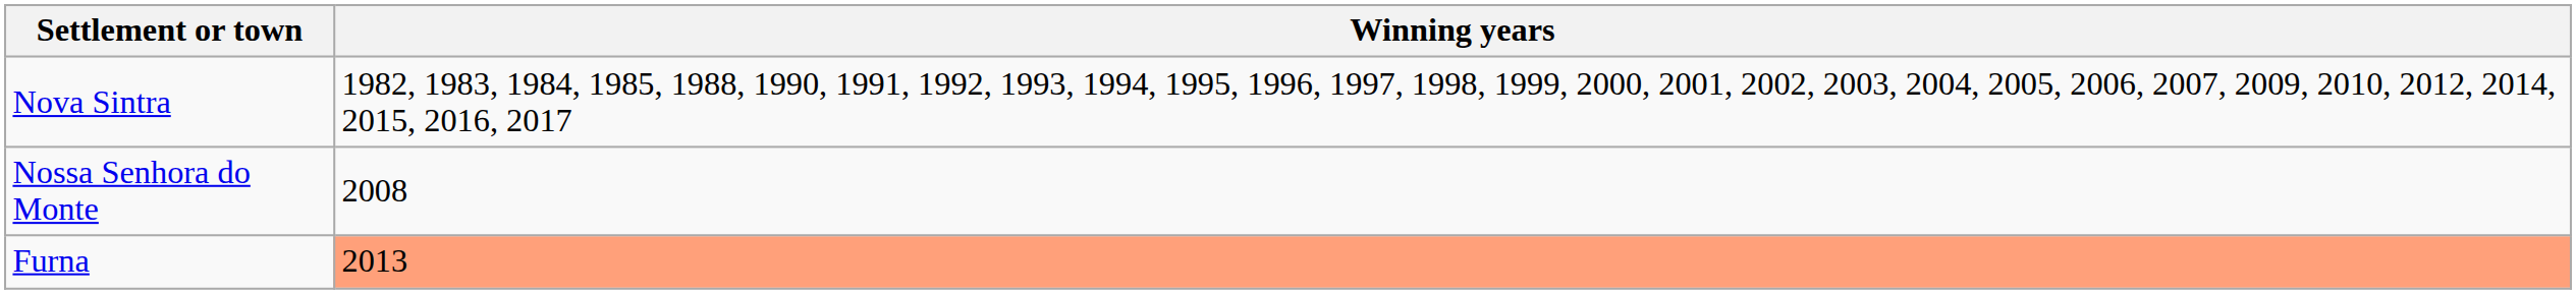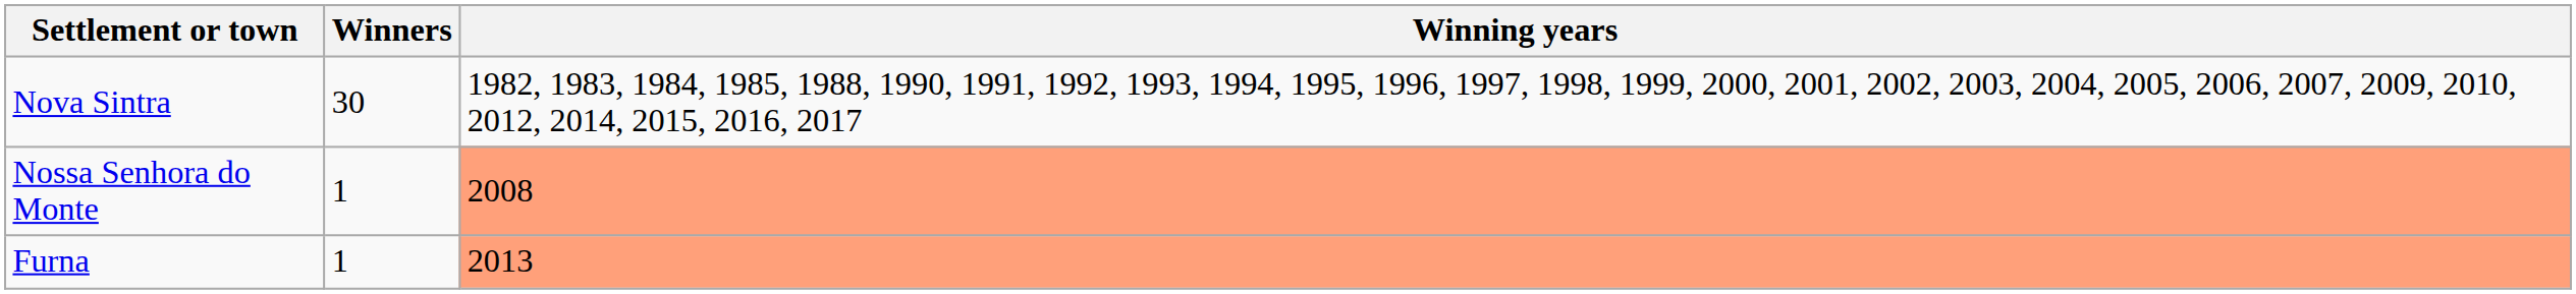+ column: Winners | 30 | 1 | 1
Nossa Senhora do Monte | Winning years: no background -> lightsalmon background
